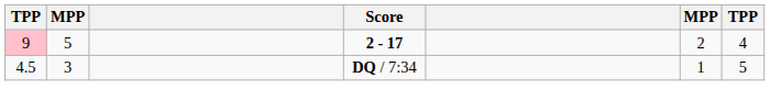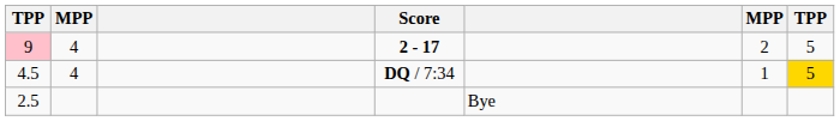9 | column 2: 5 -> 4
9 | column 7: 4 -> 5
4.5 | column 2: 3 -> 4
4.5 | column 7: no background -> gold background
+ row: 2.5 | Bye
